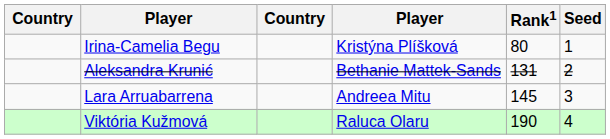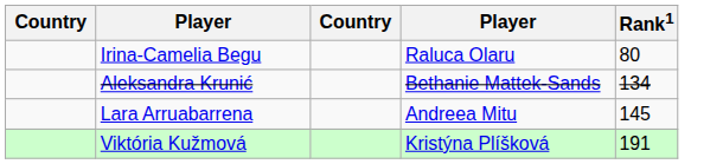- column: Seed | 1 | 2 | 3 | 4
Irina-Camelia Begu | column 4: Kristýna Plíšková -> Raluca Olaru
Aleksandra Krunić | Rank1: 131 -> 134
Viktória Kužmová | column 4: Raluca Olaru -> Kristýna Plíšková
Viktória Kužmová | Rank1: 190 -> 191
